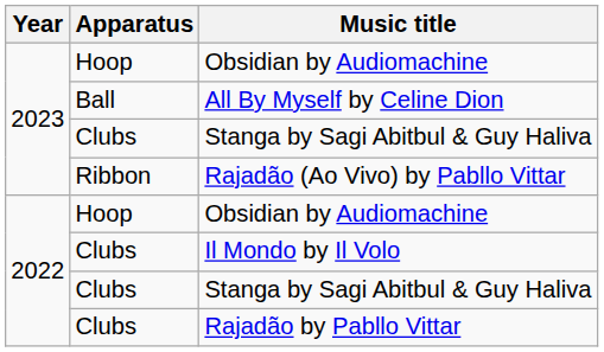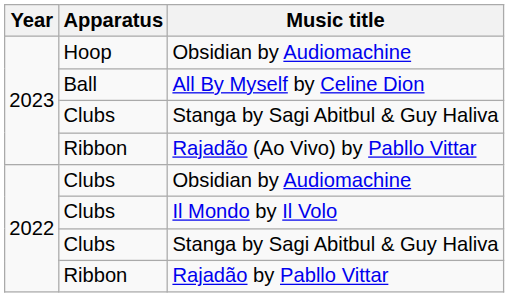2022 / Obsidian by Audiomachine | Apparatus: Hoop -> Clubs
Rajadão by Pabllo Vittar | Apparatus: Clubs -> Ribbon
